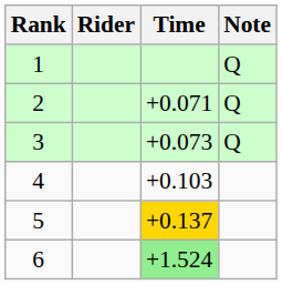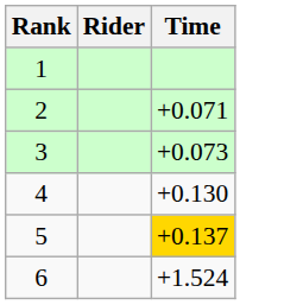- column: Note | Q | Q | Q
4 | Time: +0.103 -> +0.130
6 | Time: lightgreen background -> no background
